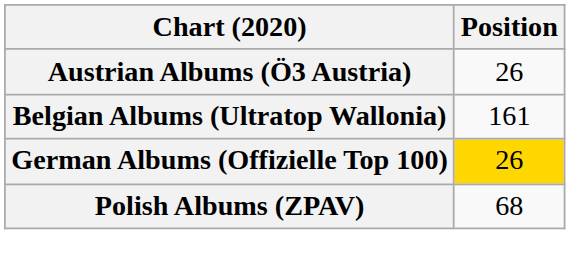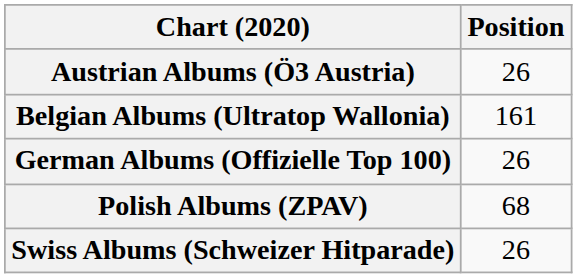German Albums (Offizielle Top 100) | Position: gold background -> no background
+ row: Swiss Albums (Schweizer Hitparade) | 26
